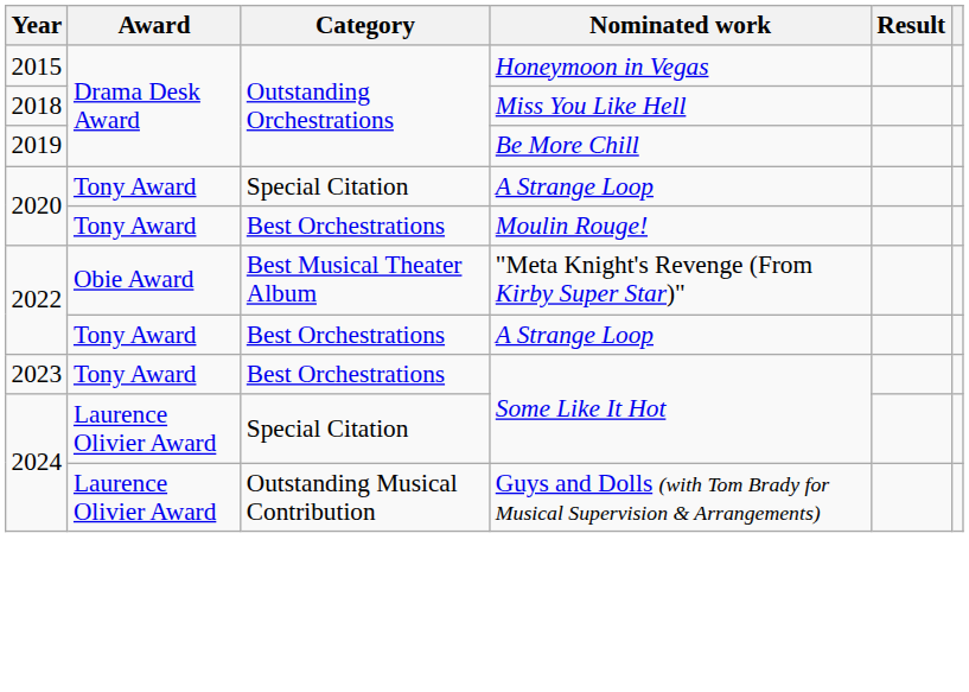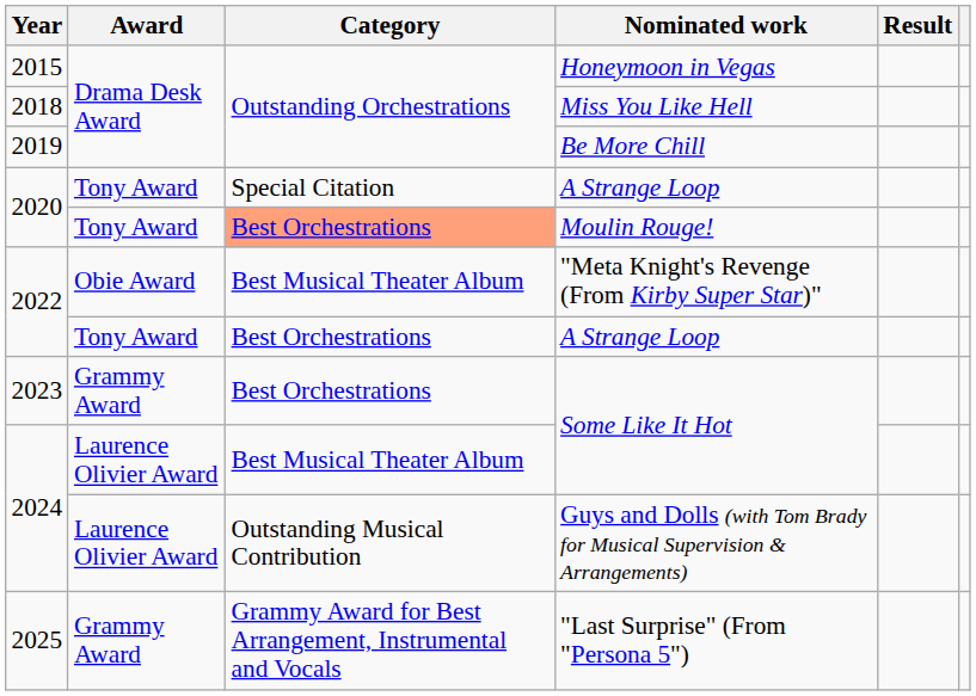Moulin Rouge! | Category: no background -> lightsalmon background
2023 / Some Like It Hot | Award: Tony Award -> Grammy Award
2024 / Some Like It Hot | Category: Special Citation -> Best Musical Theater Album
+ row: 2025 | Grammy Award | Grammy Award for Best Arrangement, Instrumental and Vocals | "Last Surprise" (From "Persona 5")
